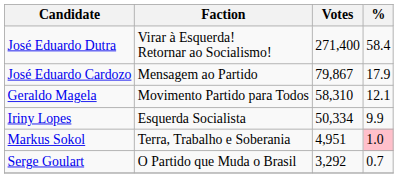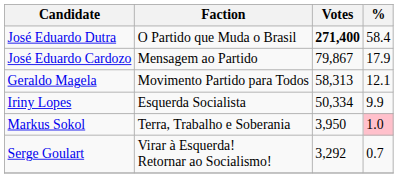José Eduardo Dutra | Faction: Virar à Esquerda! Retornar ao Socialismo! -> O Partido que Muda o Brasil
José Eduardo Dutra | Votes: normal -> bold
Geraldo Magela | Votes: 58,310 -> 58,313
Markus Sokol | Votes: 4,951 -> 3,950
Serge Goulart | Faction: O Partido que Muda o Brasil -> Virar à Esquerda! Retornar ao Socialismo!
